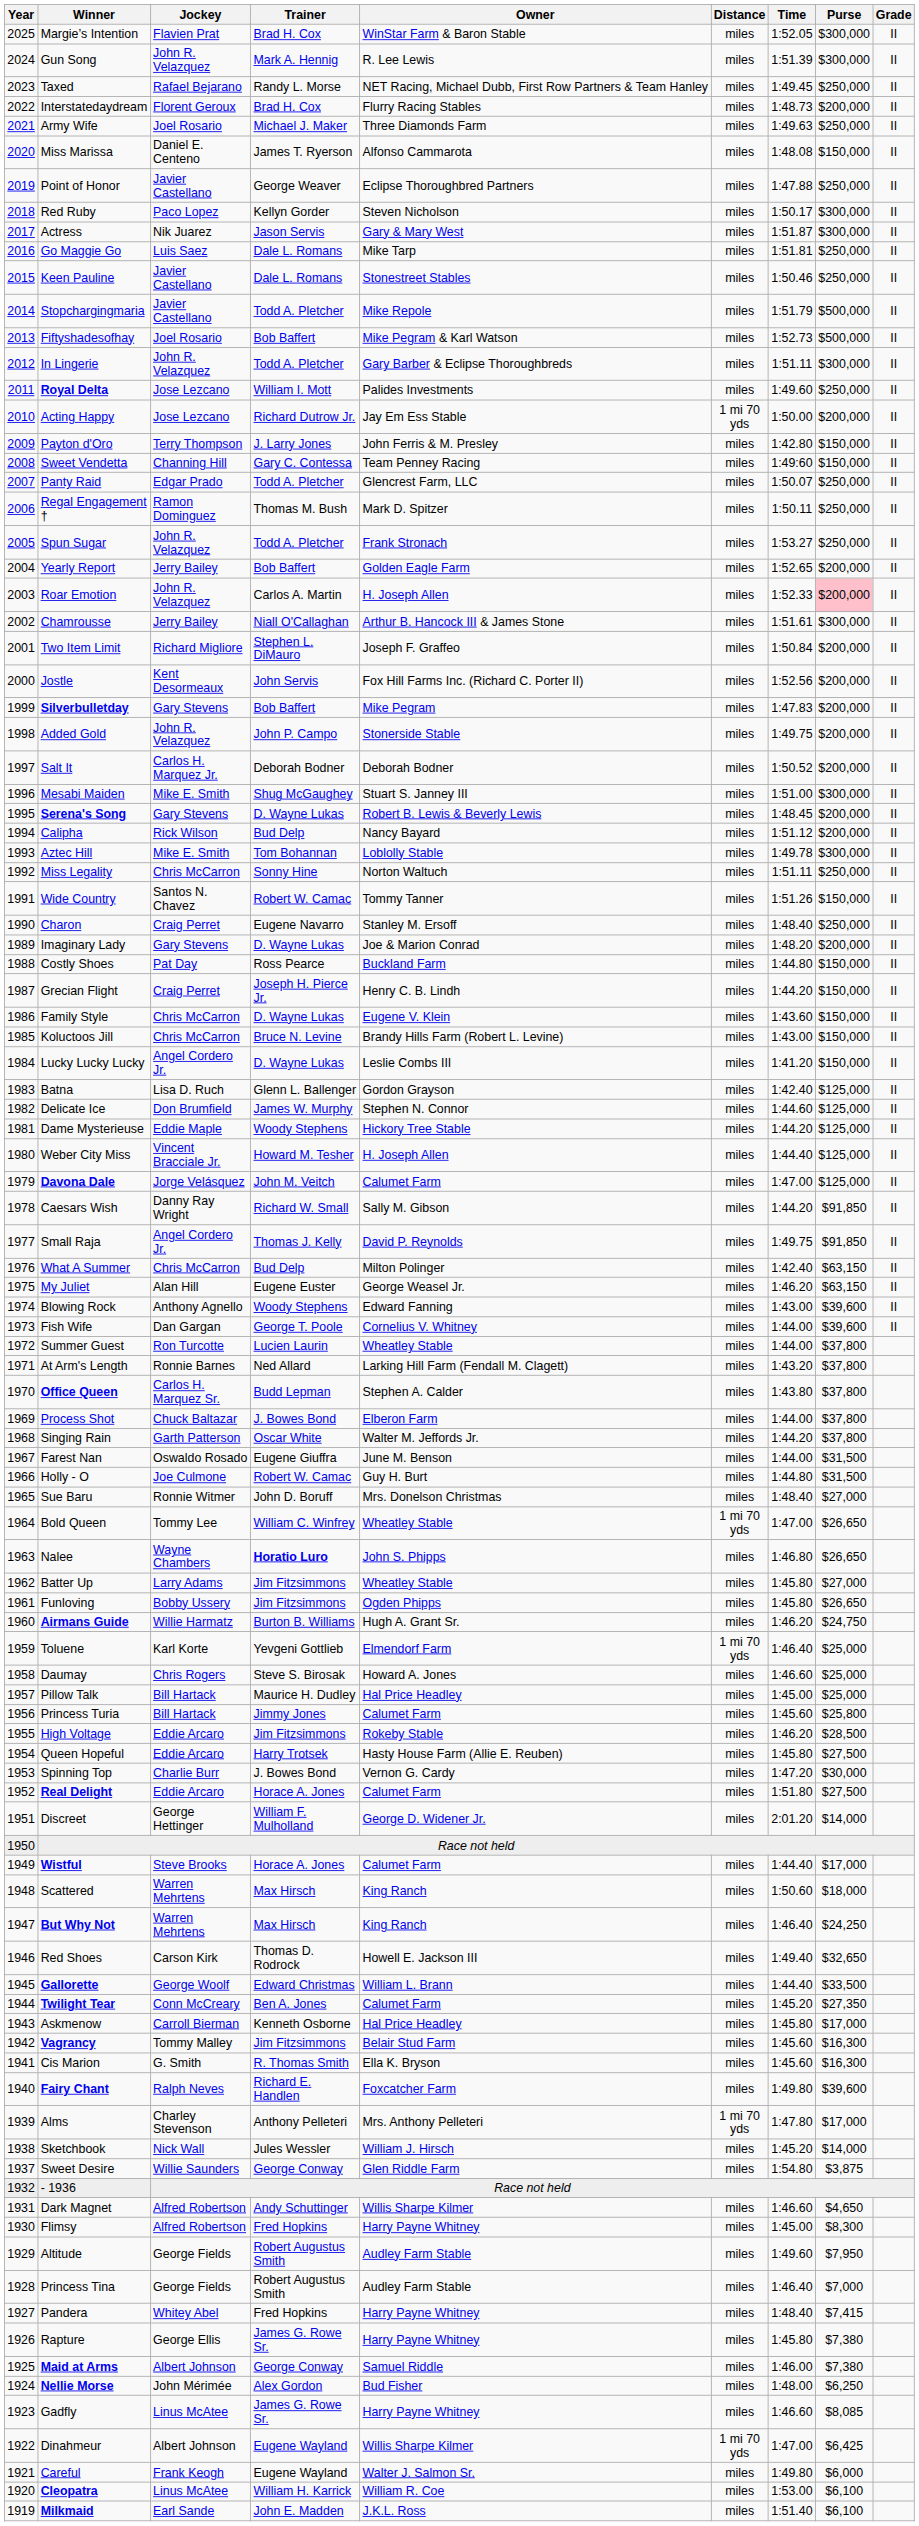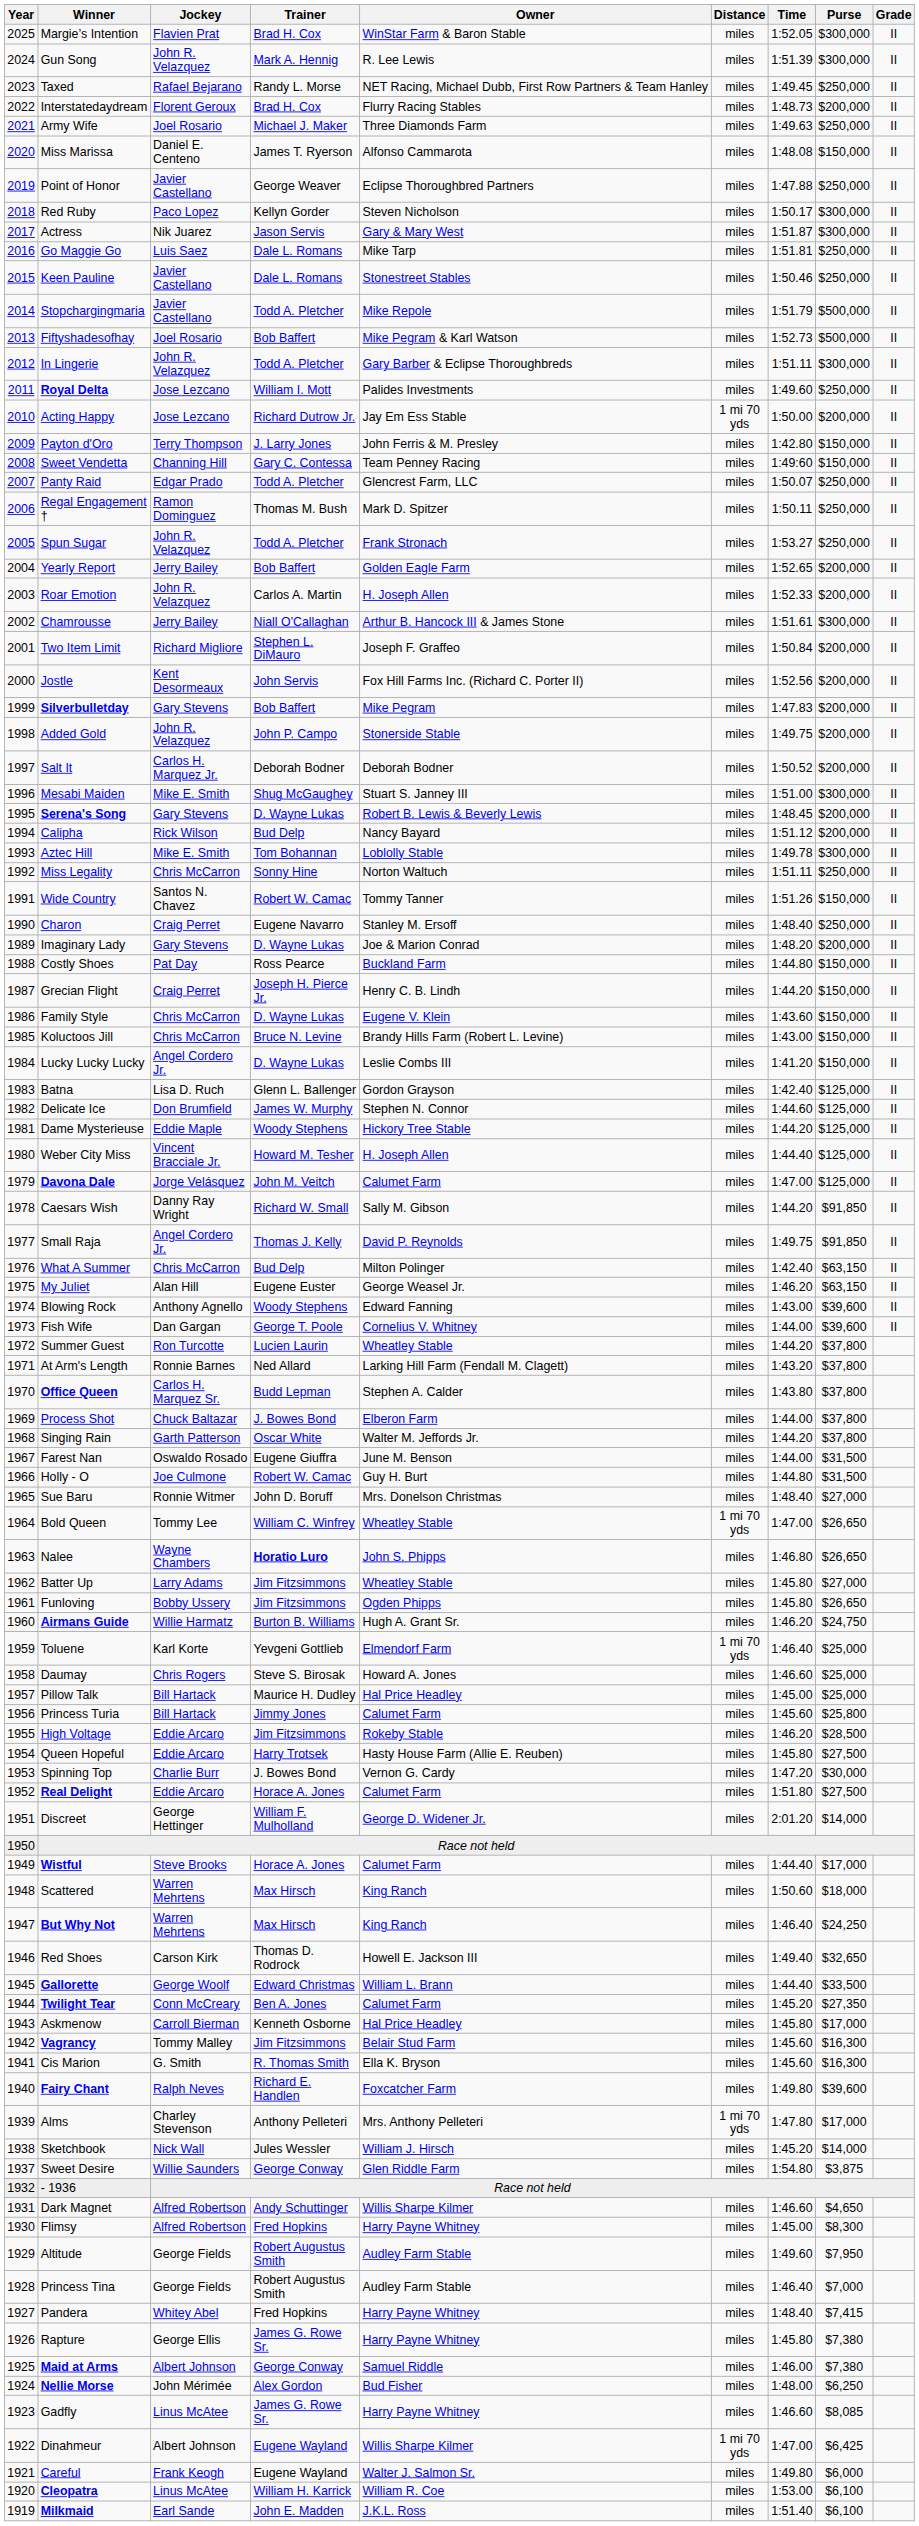Roar Emotion | Purse: pink background -> no background
Summer Guest | Time: 1:44.00 -> 1:44.20
